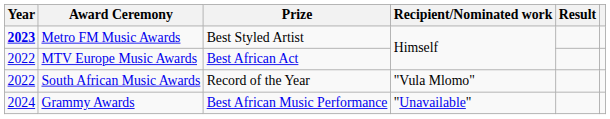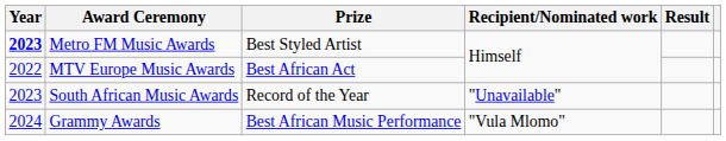South African Music Awards | Year: 2022 -> 2023
South African Music Awards | Recipient/Nominated work: "Vula Mlomo" -> "Unavailable"
Grammy Awards | Recipient/Nominated work: "Unavailable" -> "Vula Mlomo"
